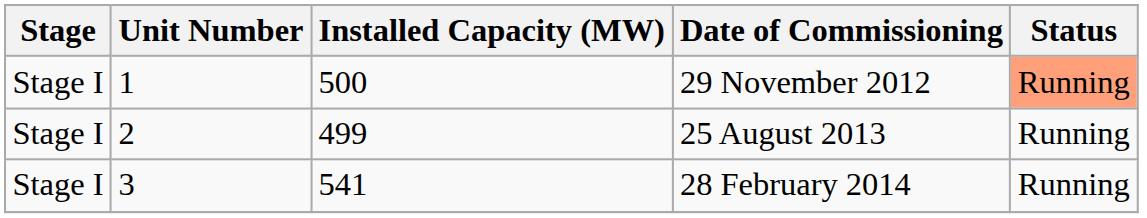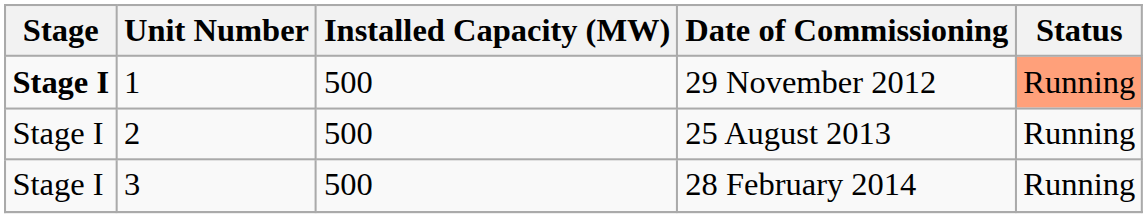29 November 2012 | Stage: normal -> bold
25 August 2013 | Installed Capacity (MW): 499 -> 500
28 February 2014 | Installed Capacity (MW): 541 -> 500
